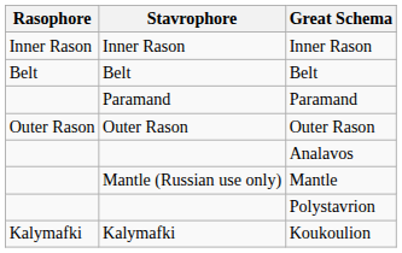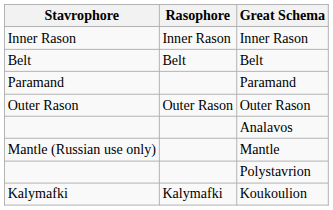columns swapped: Rasophore <-> Stavrophore
